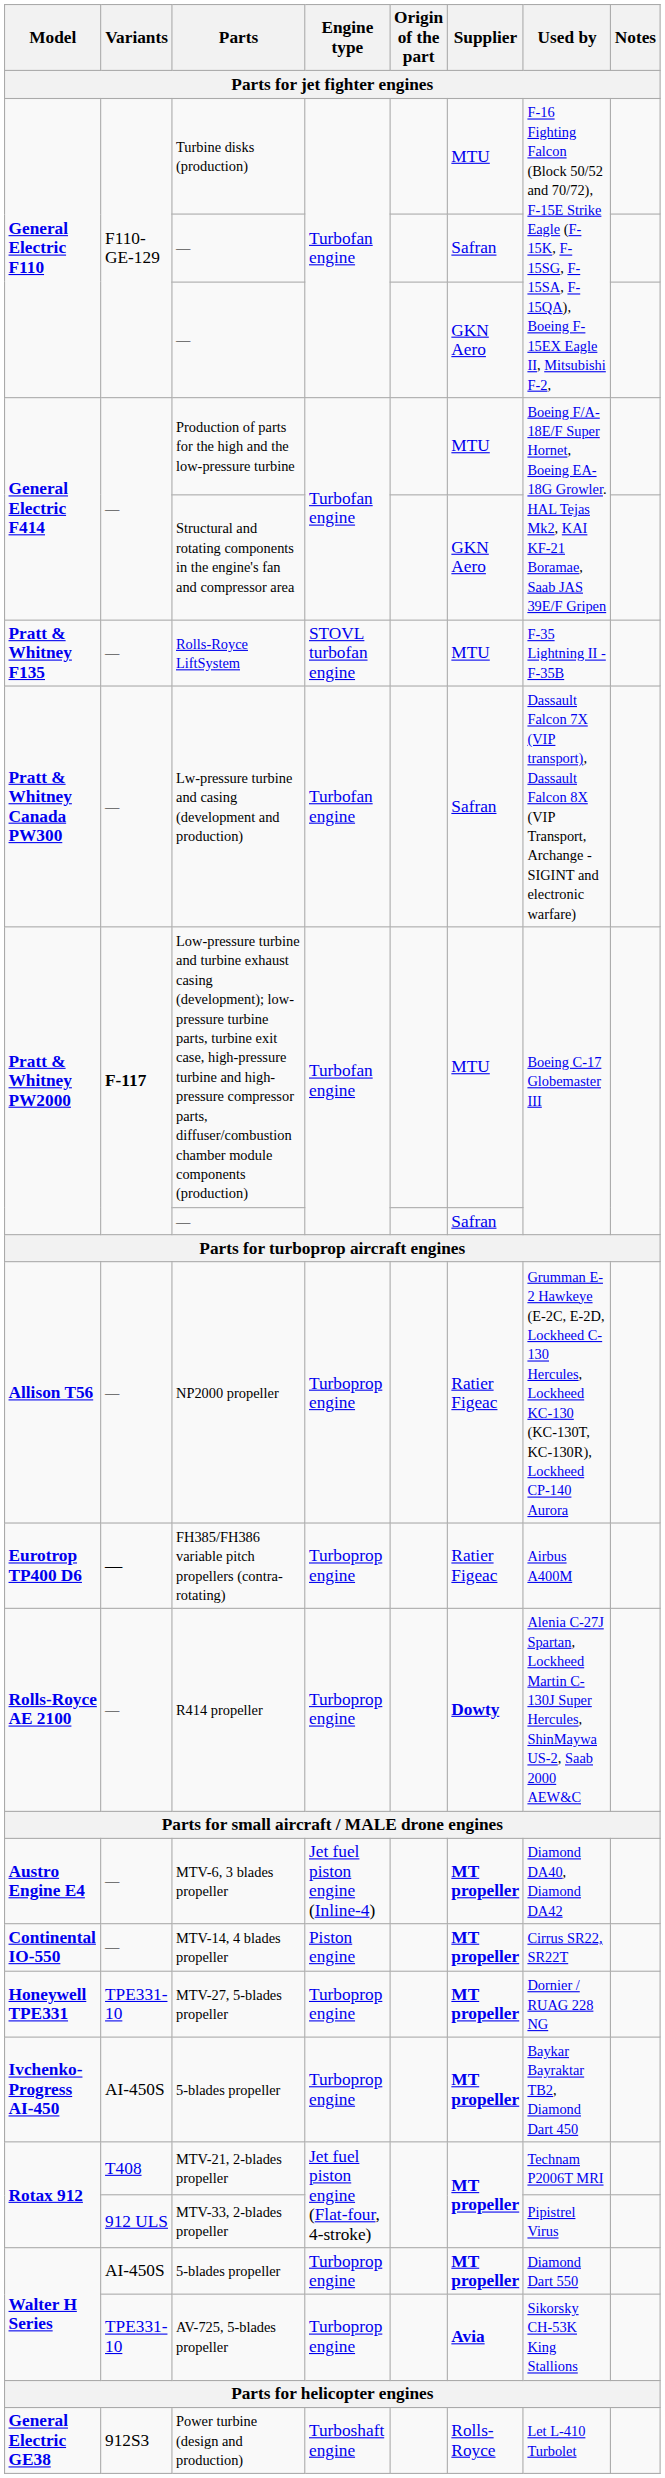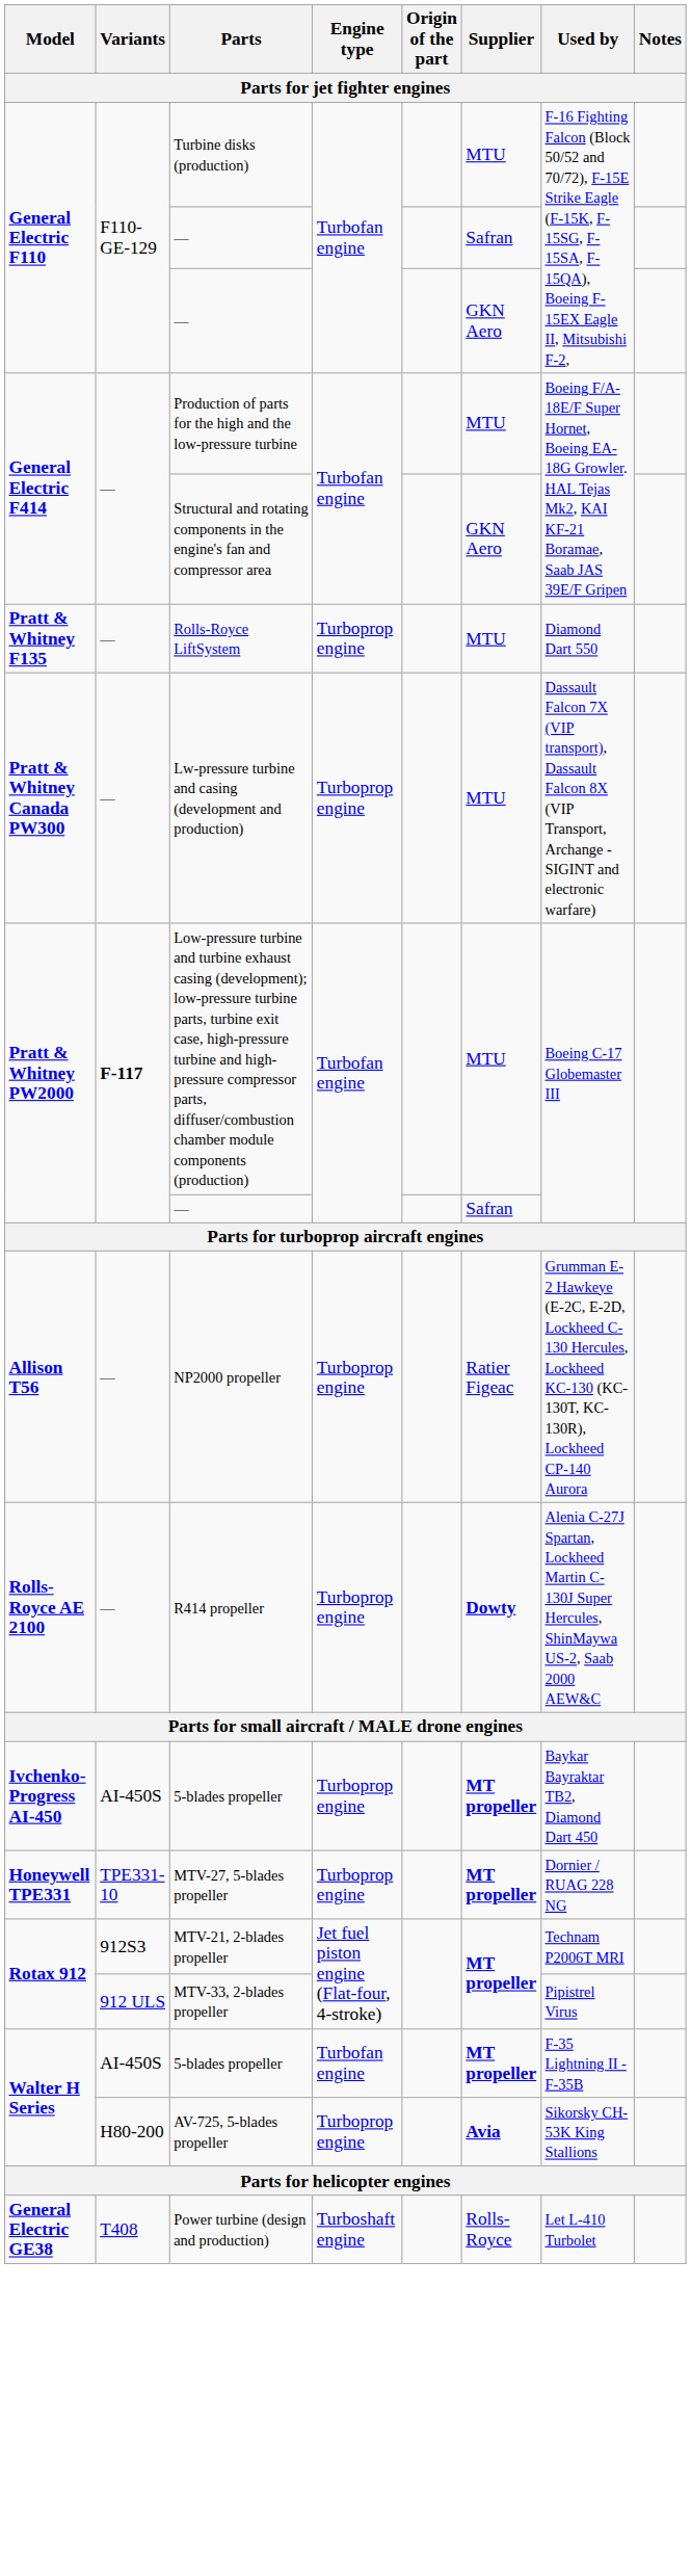Rolls-Royce LiftSystem | Engine type: STOVL turbofan engine -> Turboprop engine
Rolls-Royce LiftSystem | Used by: F-35 Lightning II - F-35B -> Diamond Dart 550
Lw-pressure turbine and casing (development and production) | Engine type: Turbofan engine -> Turboprop engine
Lw-pressure turbine and casing (development and production) | Supplier: Safran -> MTU
- row: Eurotrop TP400 D6 | — | FH385/FH386 variable pitch propellers (contra-rotating) | Turboprop engine | Ratier Figeac | Airbus A400M
- row: Austro Engine E4 | — | MTV-6, 3 blades propeller | Jet fuel piston engine (Inline-4) | MT propeller | Diamond DA40, Diamond DA42
- row: Continental IO-550 | — | MTV-14, 4 blades propeller | Piston engine | MT propeller | Cirrus SR22, SR22T
rows swapped: MTV-27, 5-blades propeller <-> Ivchenko-Progress AI-450 / 5-blades propeller
MTV-21, 2-blades propeller | Variants: T408 -> 912S3
Walter H Series / 5-blades propeller | Engine type: Turboprop engine -> Turbofan engine
Walter H Series / 5-blades propeller | Used by: Diamond Dart 550 -> F-35 Lightning II - F-35B
AV-725, 5-blades propeller | Variants: TPE331-10 -> H80-200
Power turbine (design and production) | Variants: 912S3 -> T408
